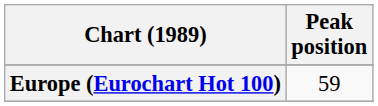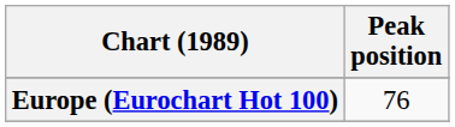Europe (Eurochart Hot 100) | Peak position: 59 -> 76
